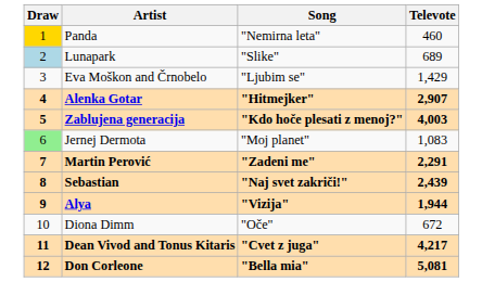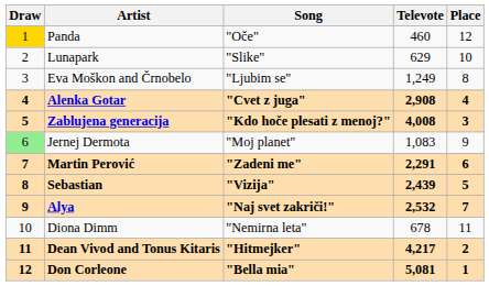+ column: Place | 12 | 10 | 8 | 4 | 3 | 9 | 6 | 5 | 7 | 11 | 2 | 1
Panda | Song: "Nemirna leta" -> "Oče"
Lunapark | Draw: lightblue background -> no background
Lunapark | Televote: 689 -> 629
Eva Moškon and Črnobelo | Televote: 1,429 -> 1,249
Alenka Gotar | Song: "Hitmejker" -> "Cvet z juga"
Alenka Gotar | Televote: 2,907 -> 2,908
Zablujena generacija | Televote: 4,003 -> 4,008
Sebastian | Song: "Naj svet zakriči!" -> "Vizija"
Alya | Song: "Vizija" -> "Naj svet zakriči!"
Alya | Televote: 1,944 -> 2,532
Diona Dimm | Song: "Oče" -> "Nemirna leta"
Diona Dimm | Televote: 672 -> 678
Dean Vivod and Tonus Kitaris | Song: "Cvet z juga" -> "Hitmejker"
